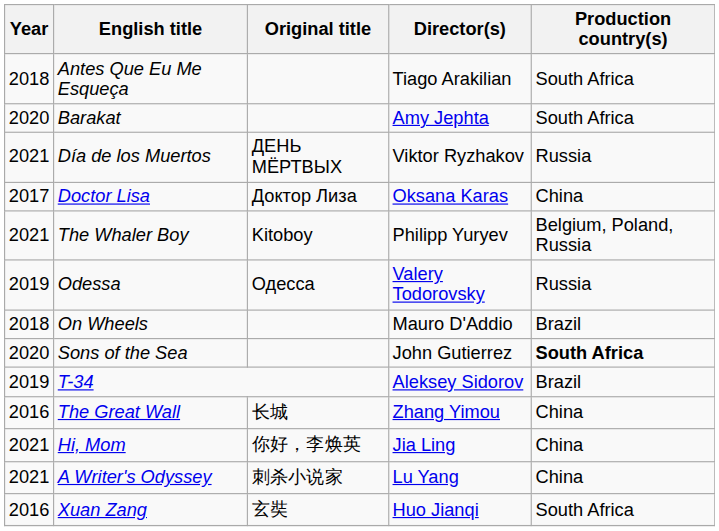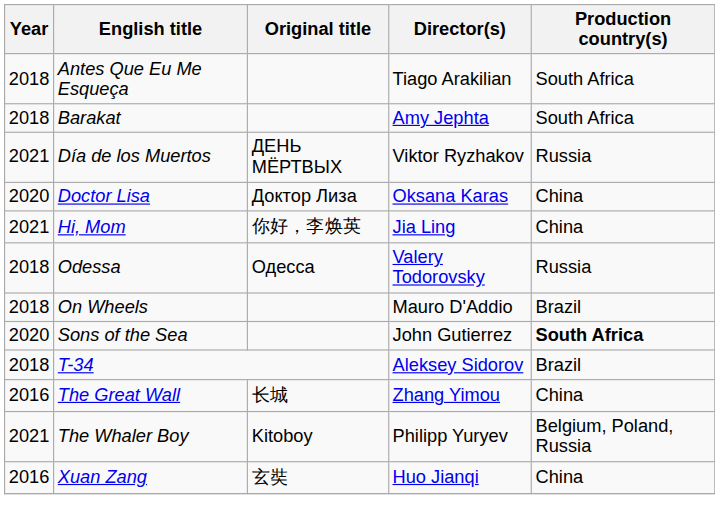Barakat | Year: 2020 -> 2018
Doctor Lisa | Year: 2017 -> 2020
rows swapped: Hi, Mom <-> The Whaler Boy
Odessa | Year: 2019 -> 2018
T-34 | Year: 2019 -> 2018
- row: 2021 | A Writer's Odyssey | 刺杀小说家 | Lu Yang | China
Xuan Zang | Production country(s): South Africa -> China
